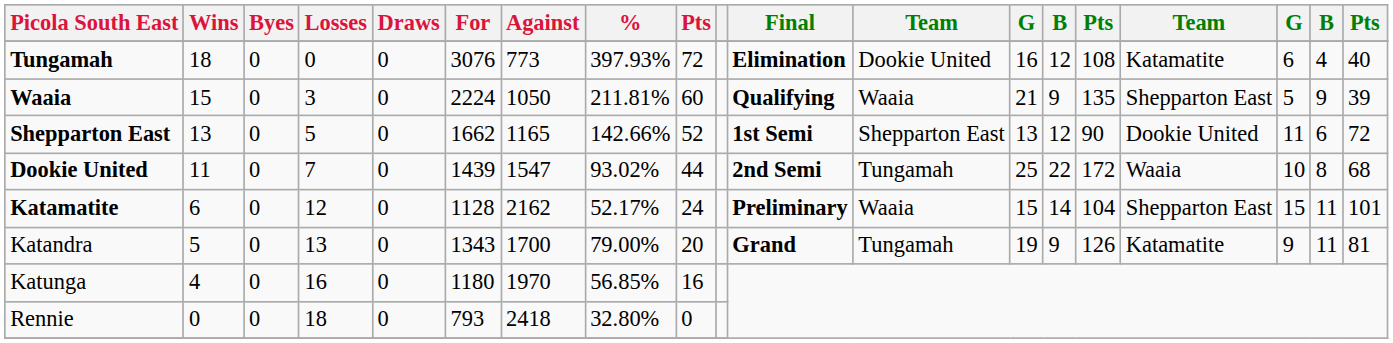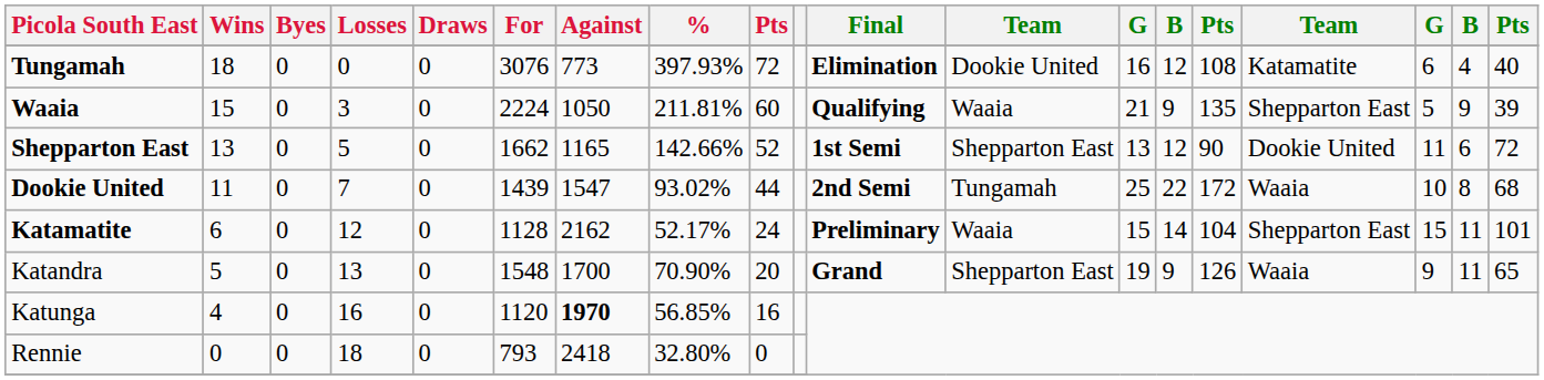Katandra | For: 1343 -> 1548
Katandra | %: 79.00% -> 70.90%
Katandra | column 12: Tungamah -> Shepparton East
Katandra | column 16: Katamatite -> Waaia
Katandra | column 19: 81 -> 65
Katunga | For: 1180 -> 1120
Katunga | Against: normal -> bold
